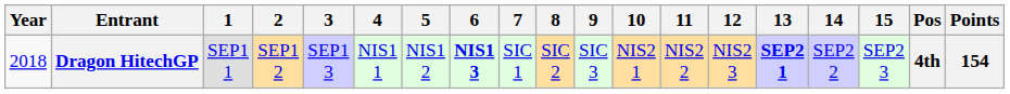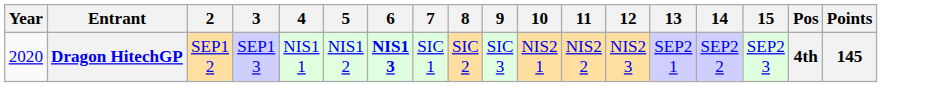- column: 1 | SEP1 1
Dragon HitechGP | Year: 2018 -> 2020
Dragon HitechGP | 13: bold -> normal
Dragon HitechGP | Points: 154 -> 145
